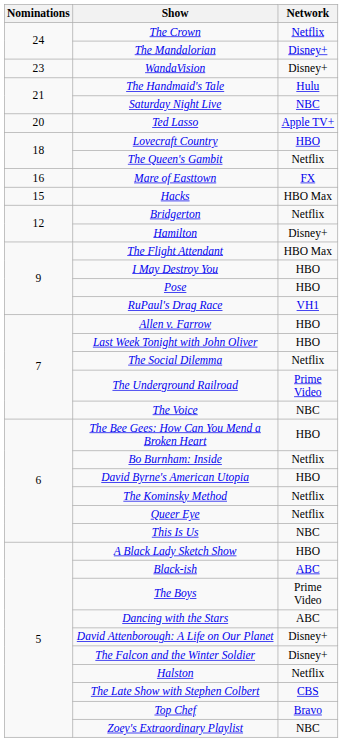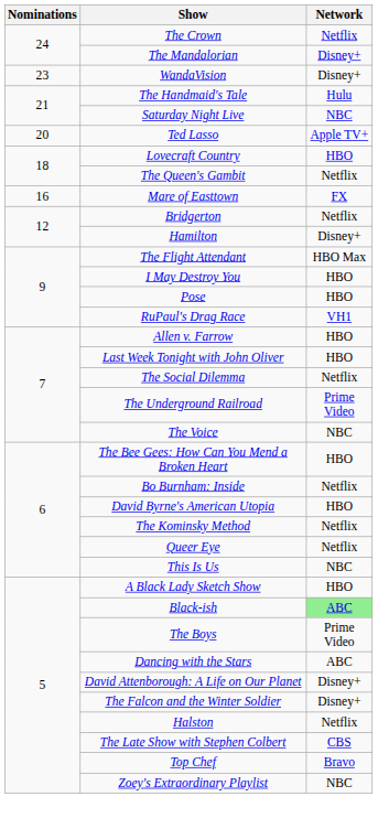- row: 15 | Hacks | HBO Max
Black-ish | Network: no background -> lightgreen background
